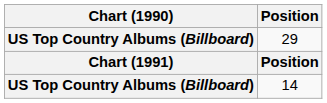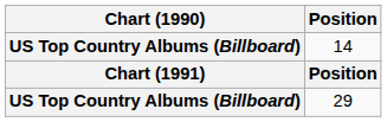rows swapped: 29 <-> 14
